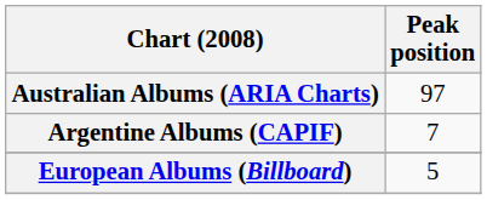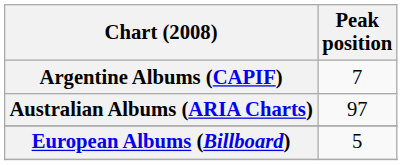rows swapped: Argentine Albums (CAPIF) <-> Australian Albums (ARIA Charts)
